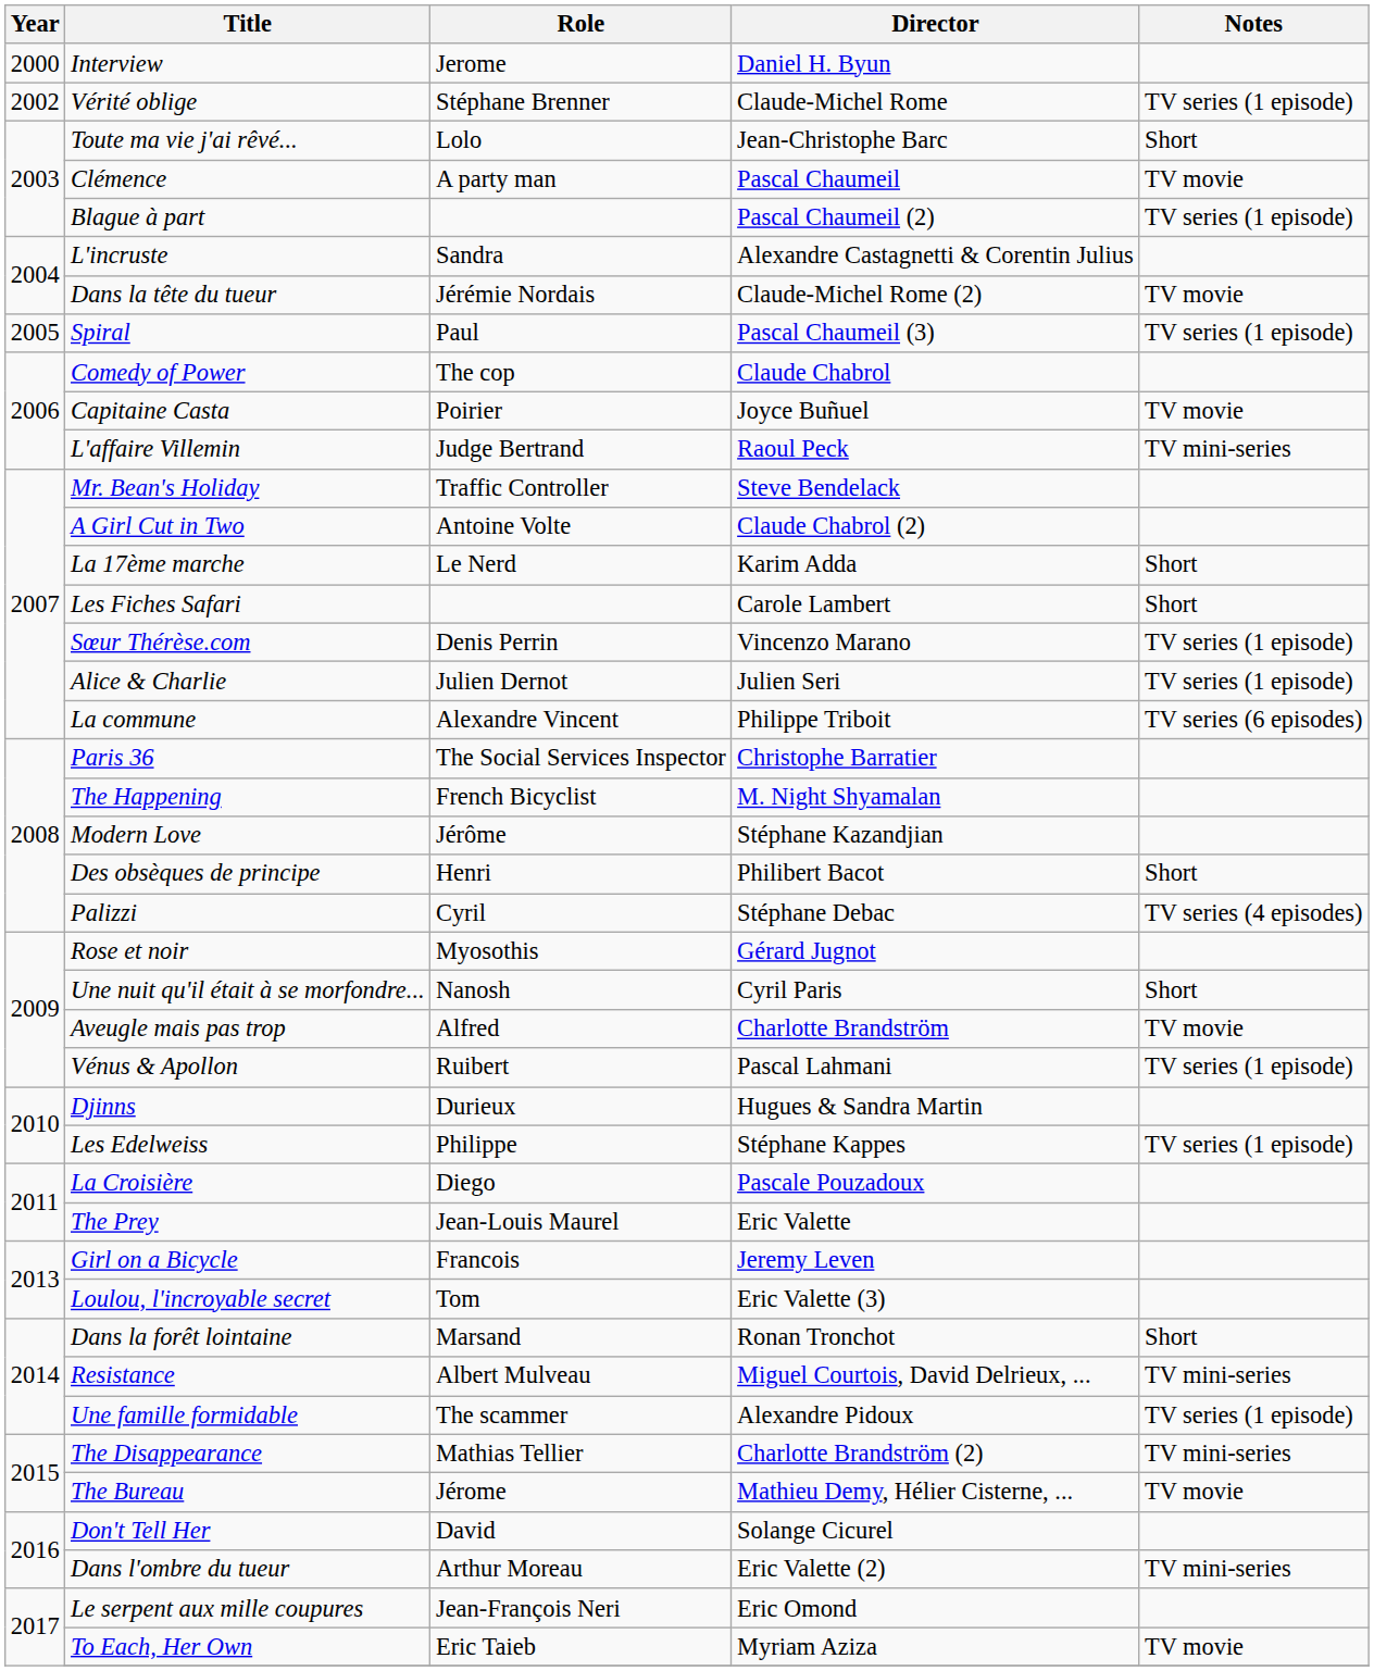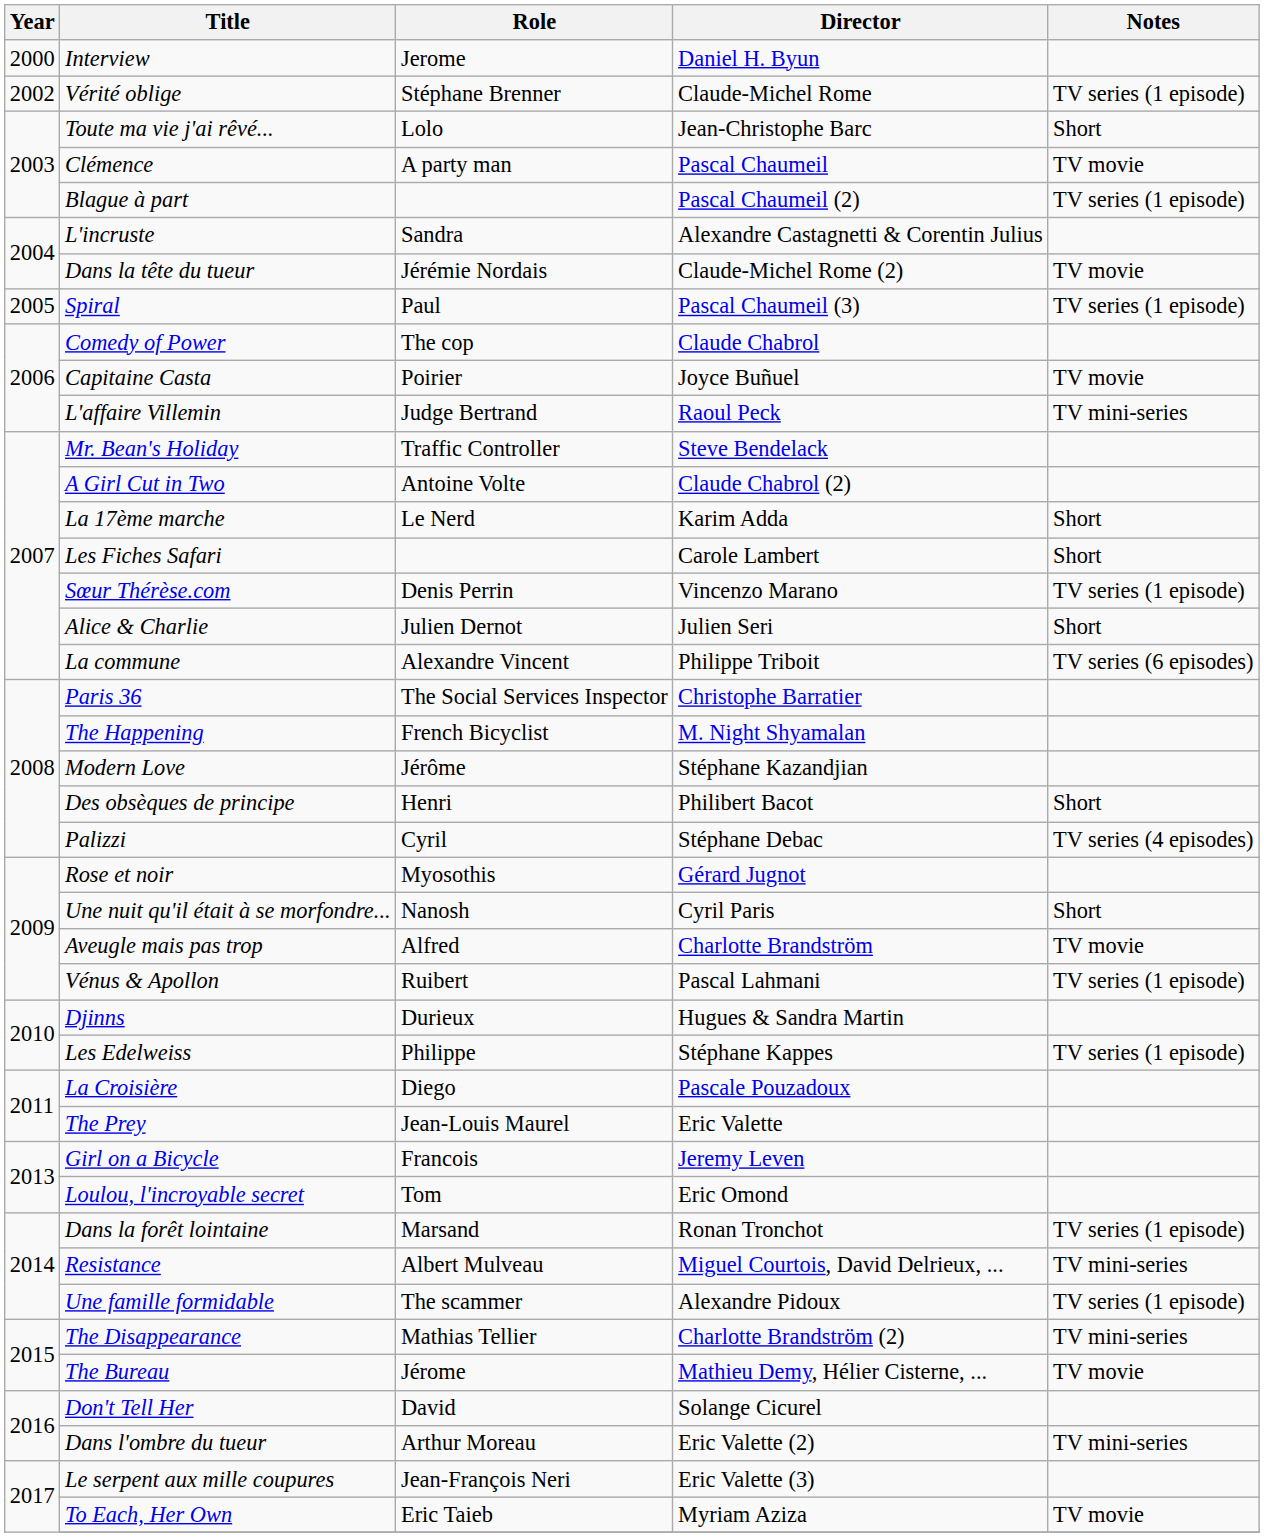Alice & Charlie | Notes: TV series (1 episode) -> Short
Loulou, l'incroyable secret | Director: Eric Valette (3) -> Eric Omond
Dans la forêt lointaine | Notes: Short -> TV series (1 episode)
Le serpent aux mille coupures | Director: Eric Omond -> Eric Valette (3)
